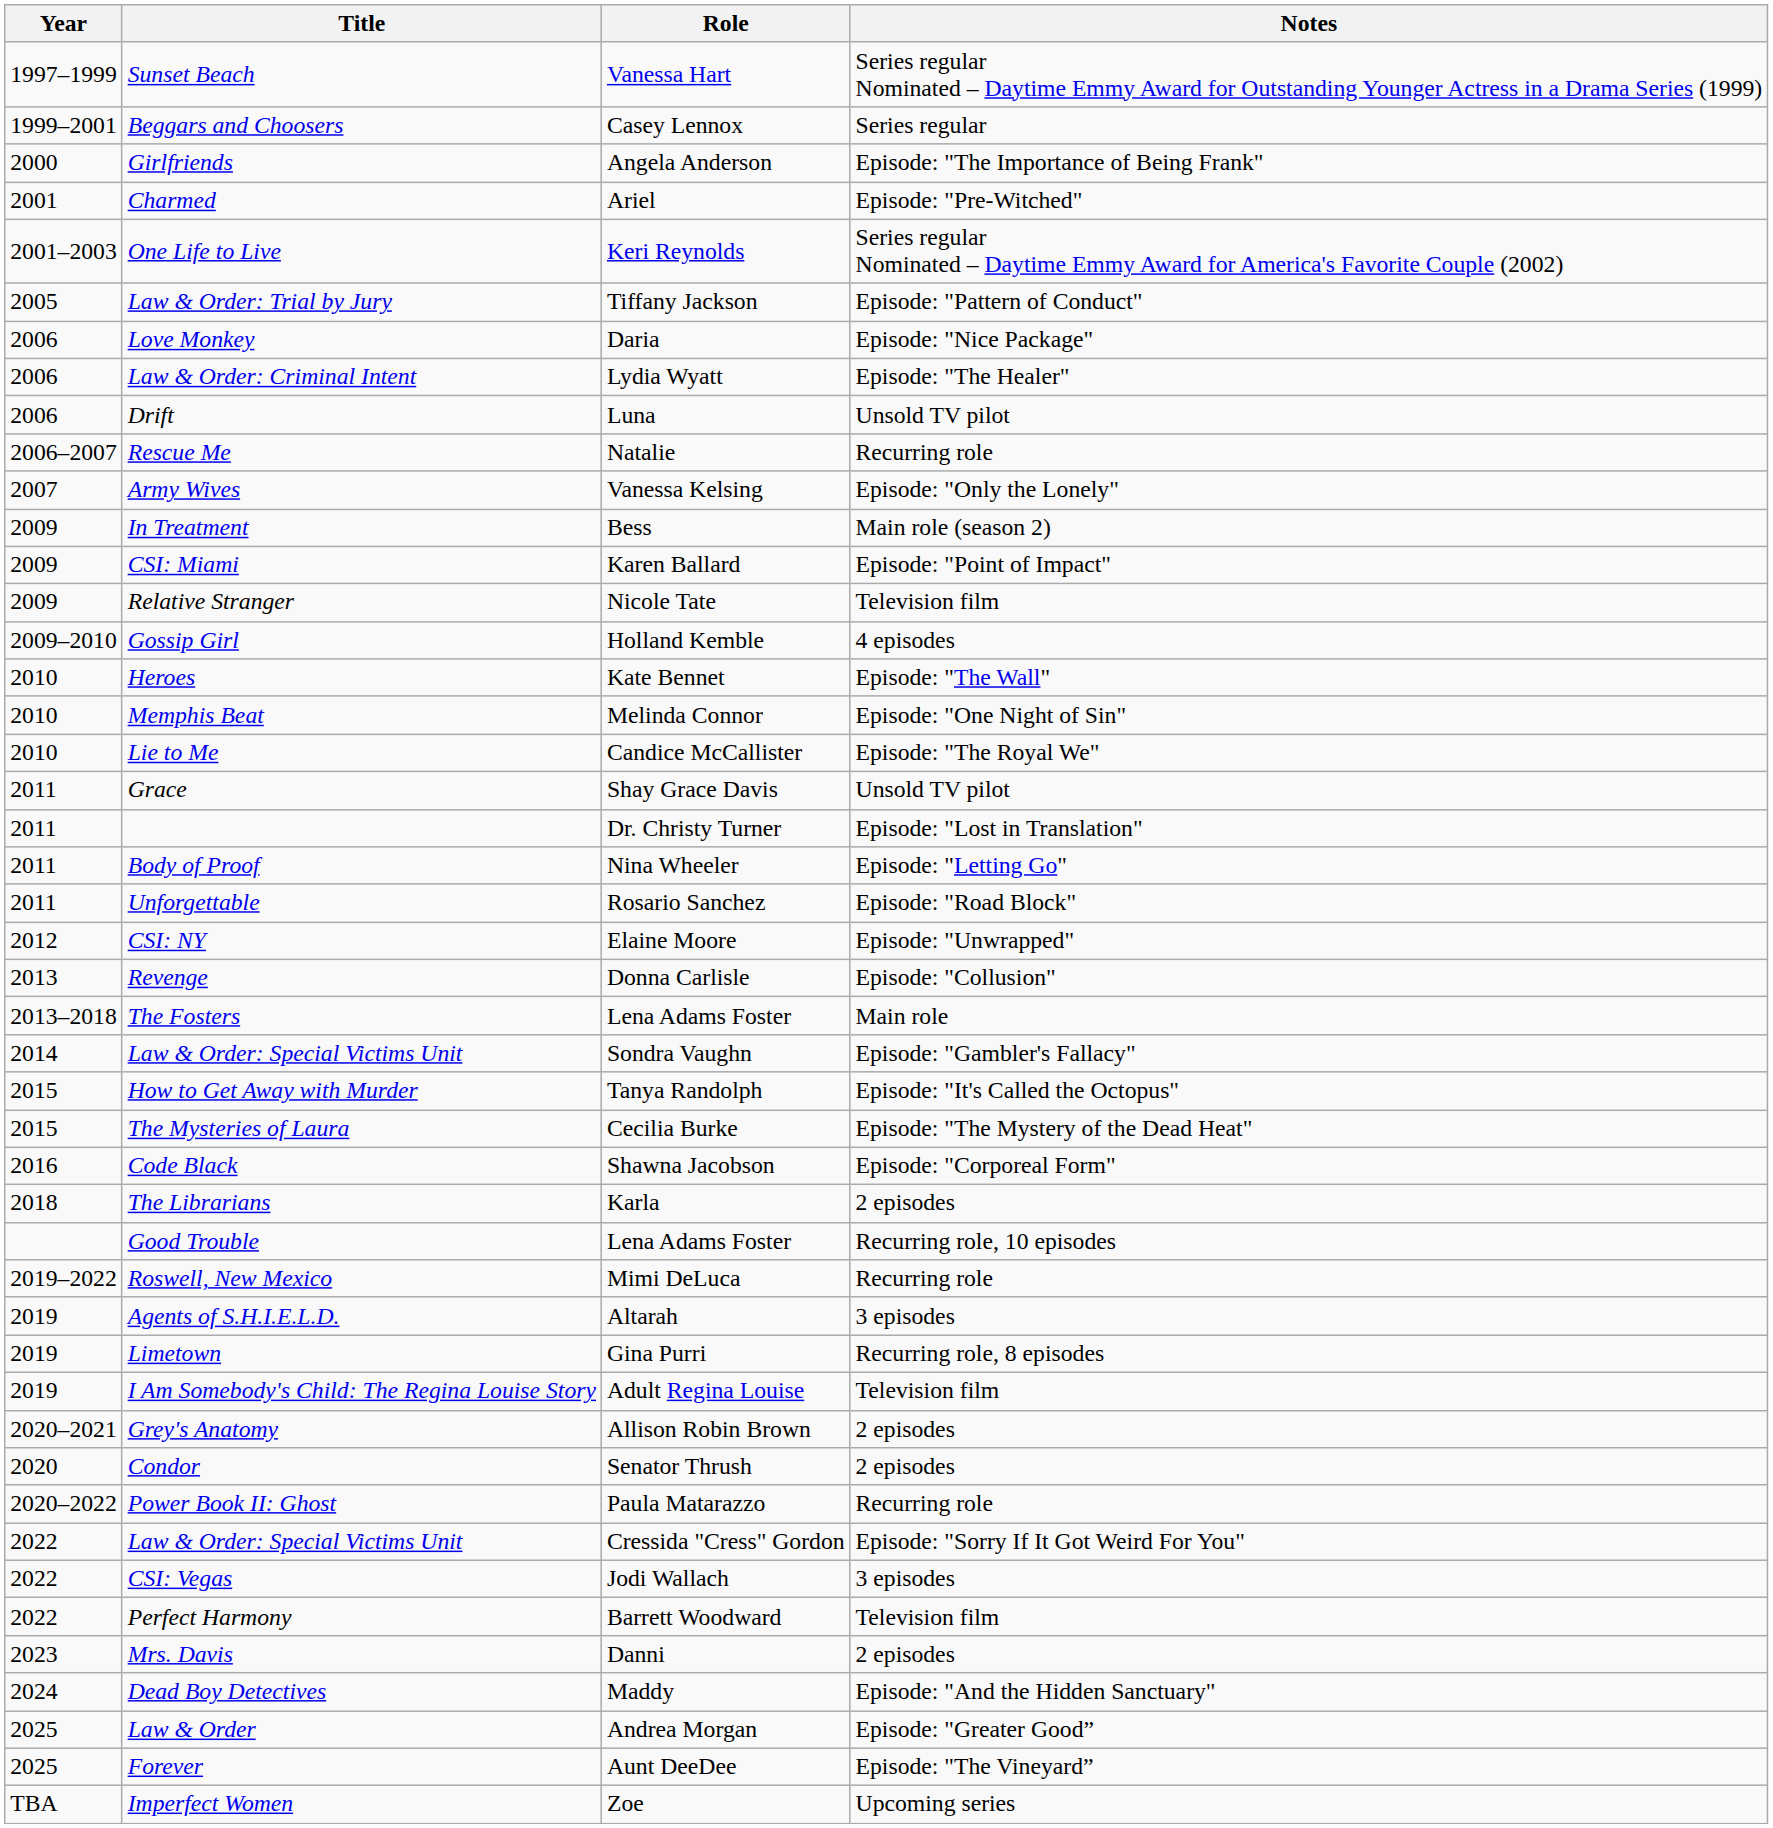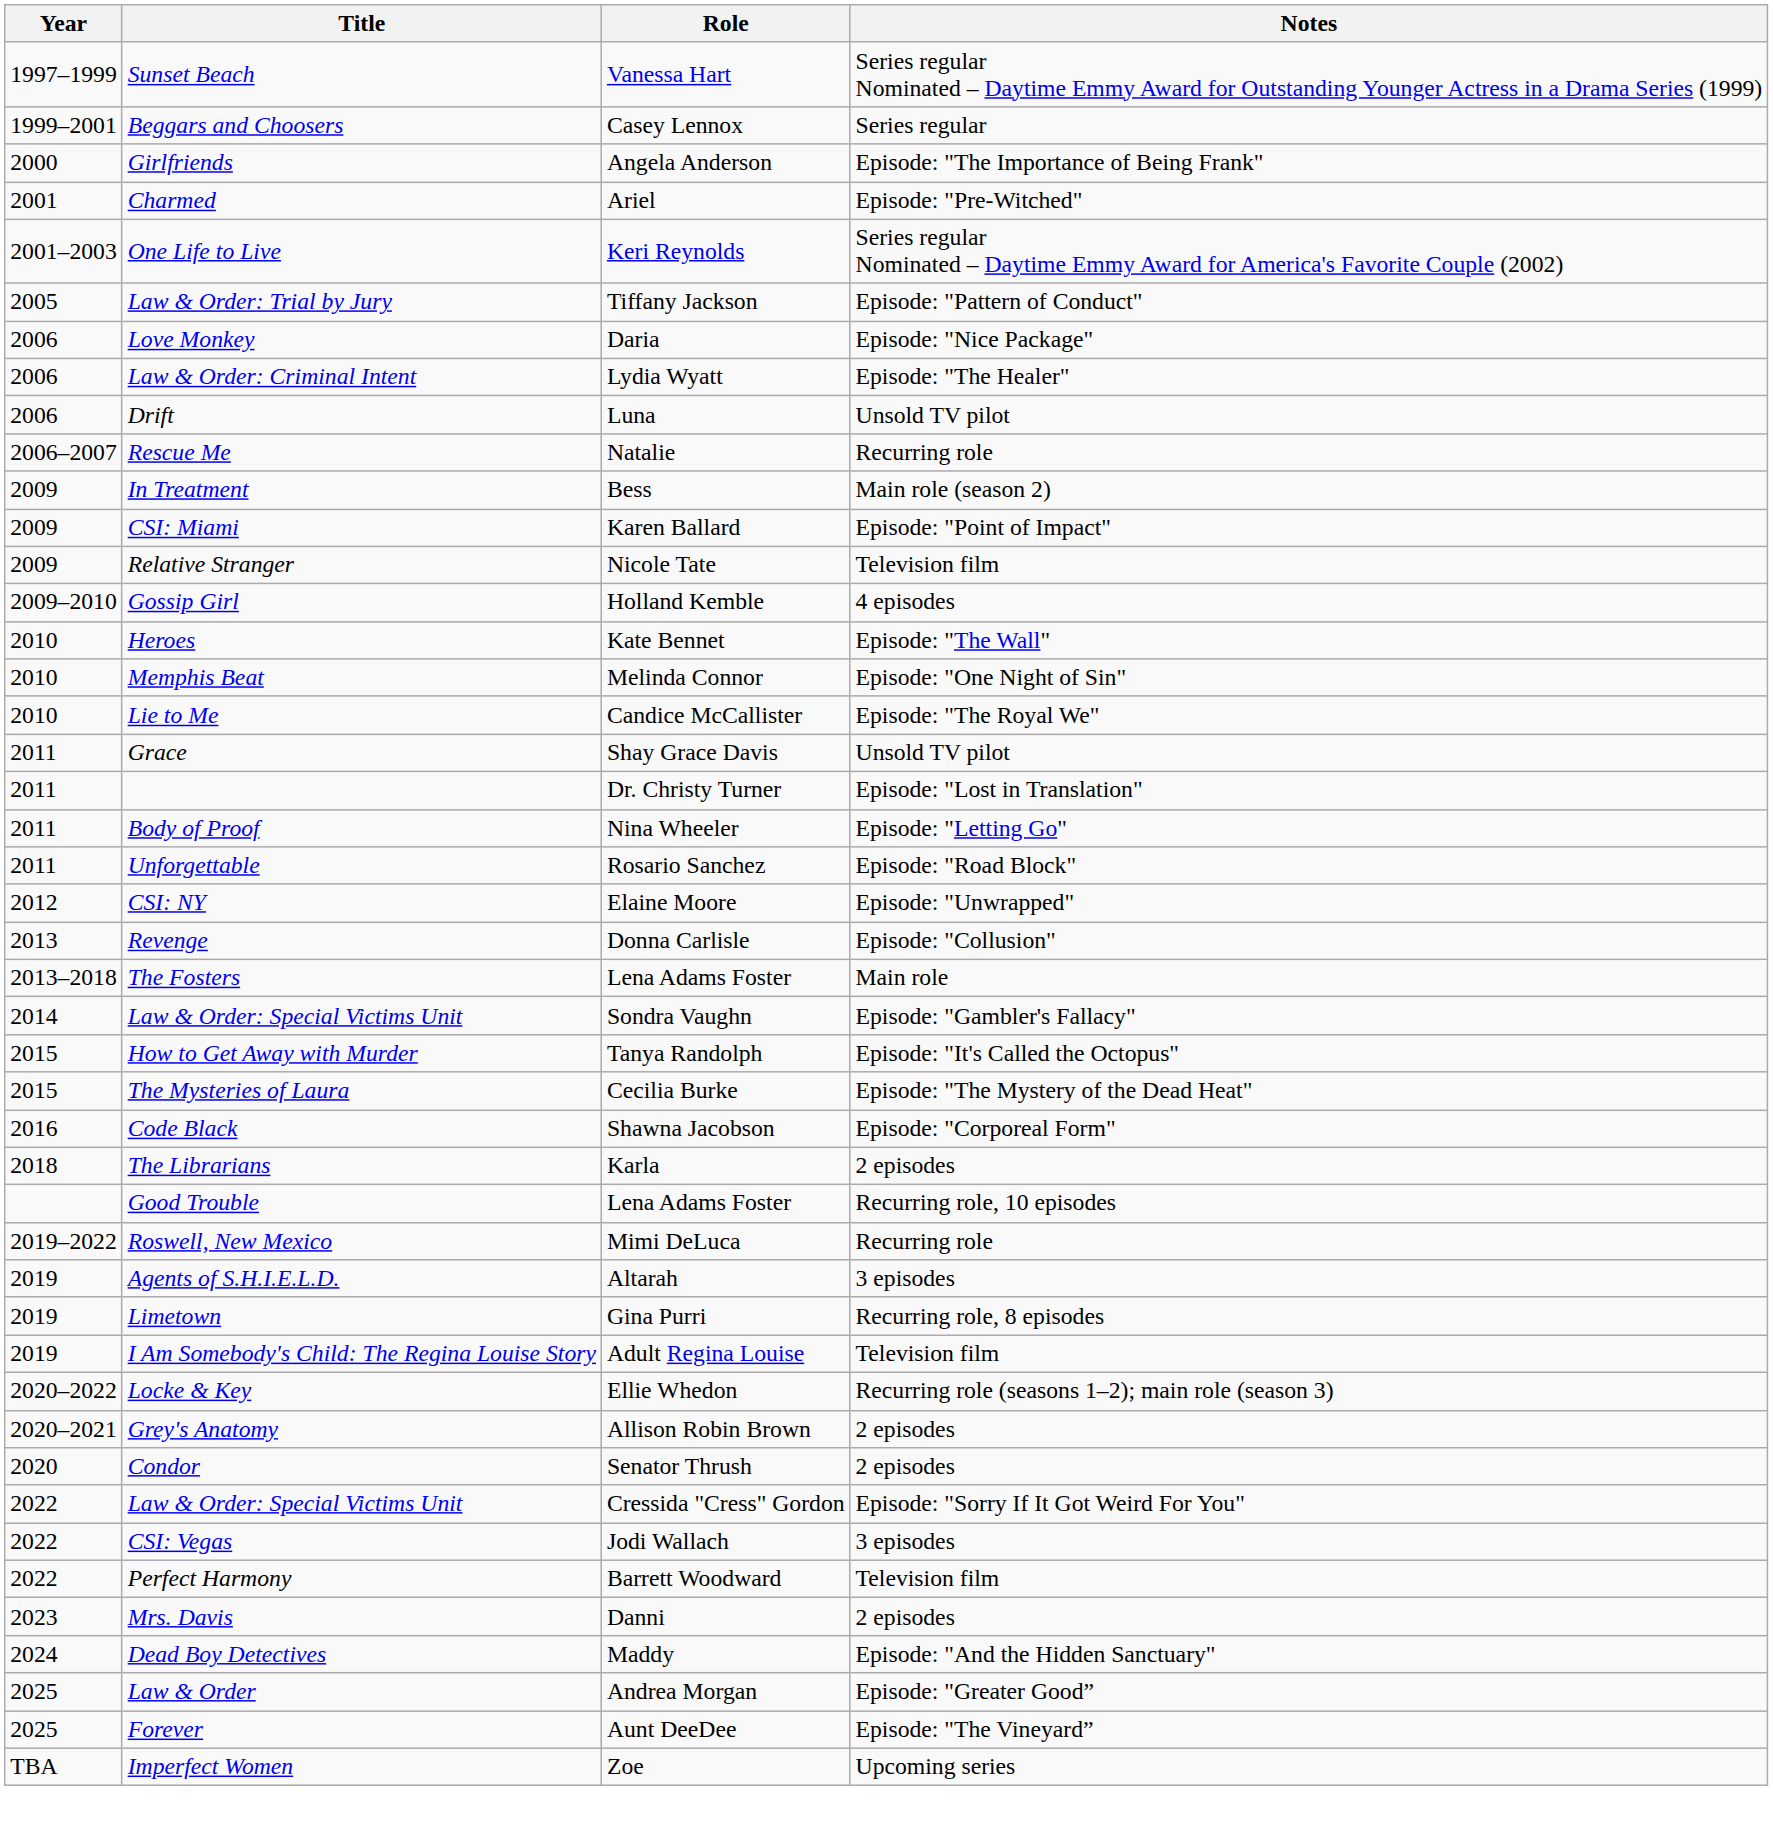- row: 2007 | Army Wives | Vanessa Kelsing | Episode: "Only the Lonely"
+ row: 2020–2022 | Locke & Key | Ellie Whedon | Recurring role (seasons 1–2); main role (season 3)
- row: 2020–2022 | Power Book II: Ghost | Paula Matarazzo | Recurring role
